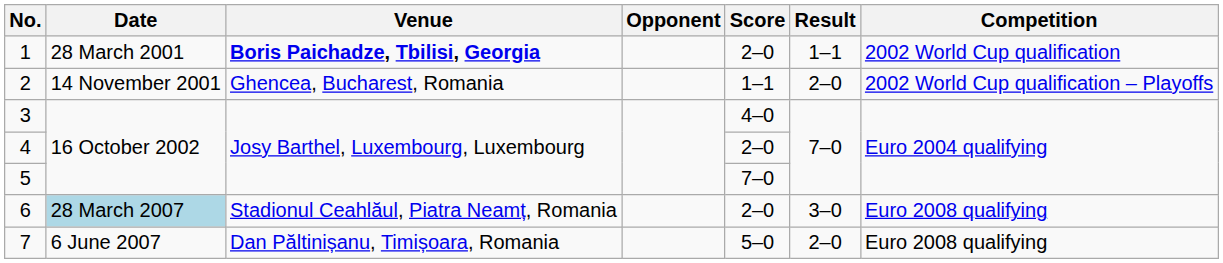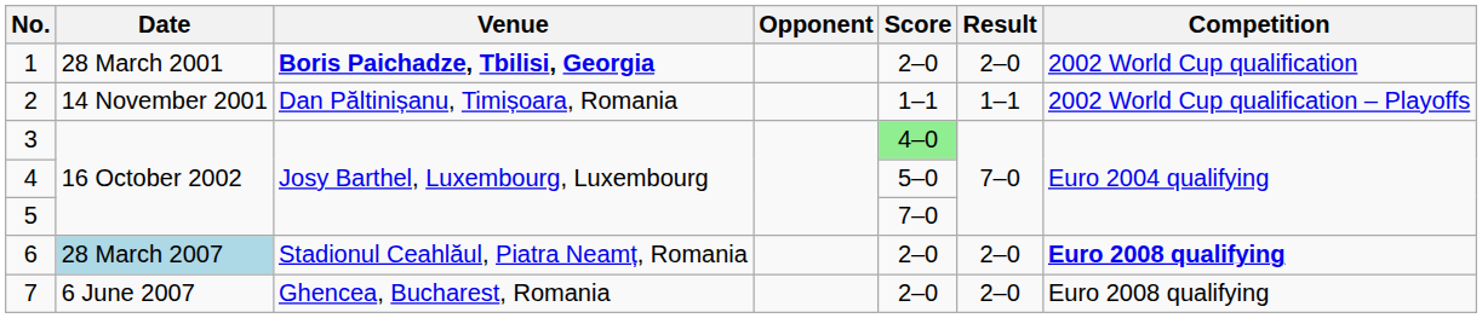1 | Result: 1–1 -> 2–0
2 | Venue: Ghencea, Bucharest, Romania -> Dan Păltinișanu, Timișoara, Romania
2 | Result: 2–0 -> 1–1
3 | Score: no background -> lightgreen background
4 | Score: 2–0 -> 5–0
6 | Result: 3–0 -> 2–0
6 | Competition: normal -> bold
7 | Venue: Dan Păltinișanu, Timișoara, Romania -> Ghencea, Bucharest, Romania
7 | Score: 5–0 -> 2–0
